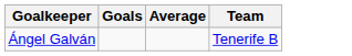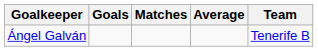+ column: Matches
